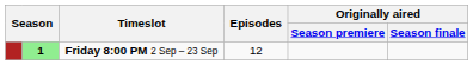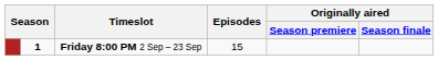Friday 8:00 PM 2 Sep – 23 Sep | column 2: lightgreen background -> no background
Friday 8:00 PM 2 Sep – 23 Sep | Episodes: 12 -> 15
